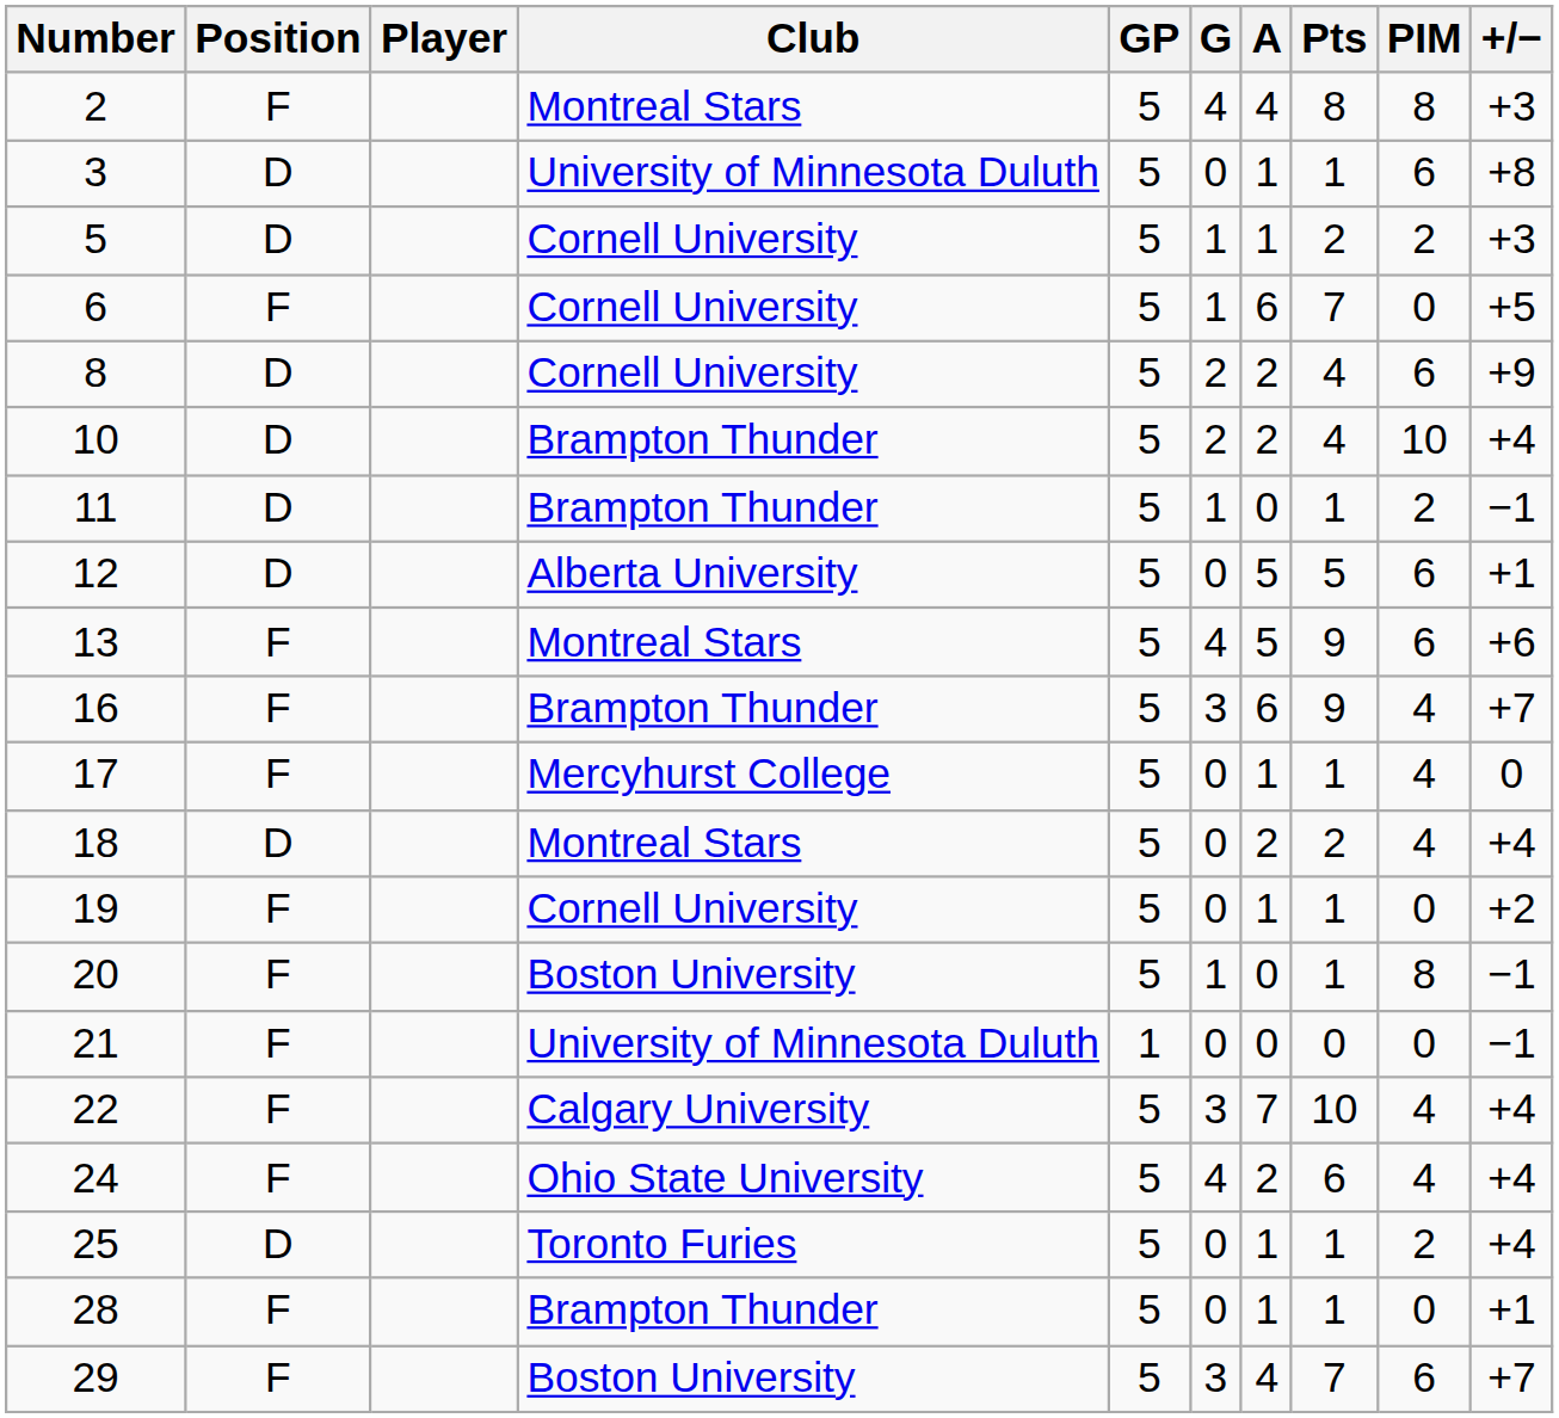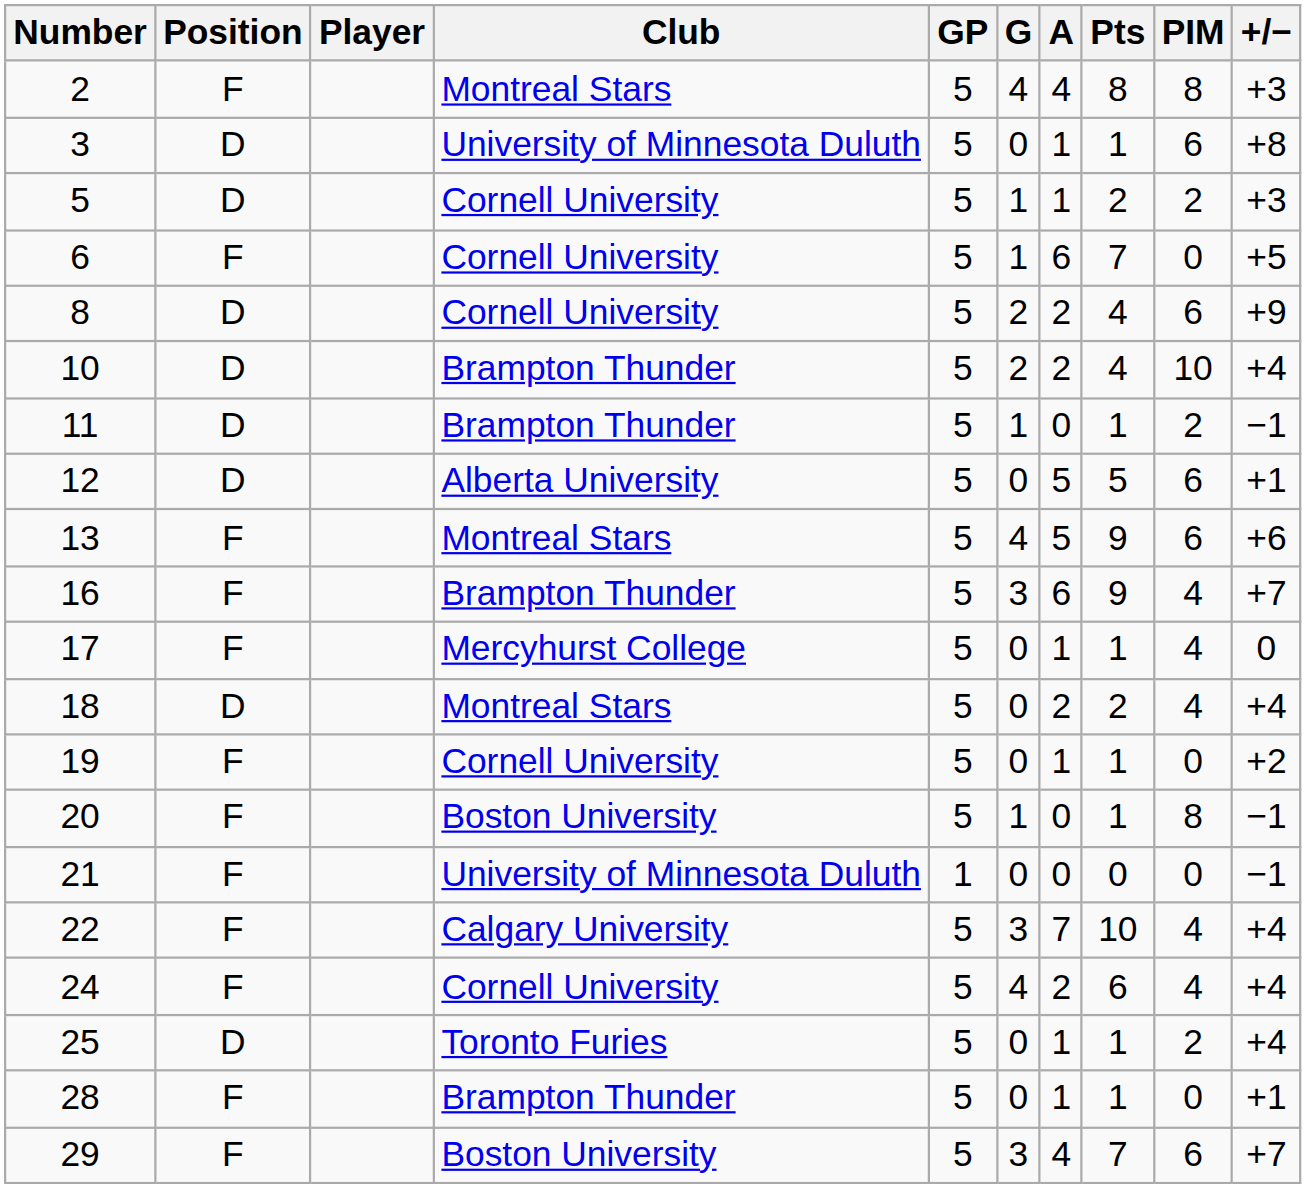24 | Club: Ohio State University -> Cornell University
